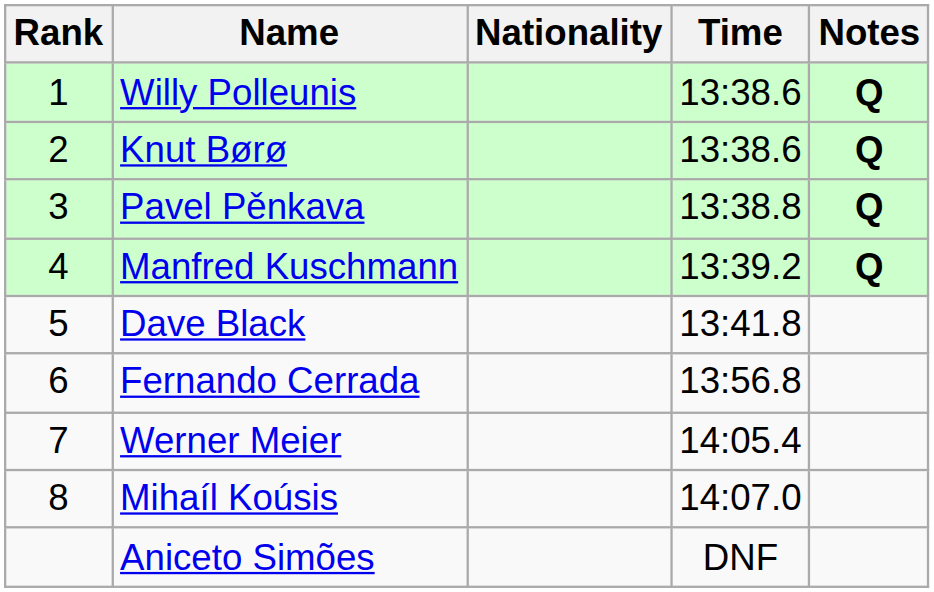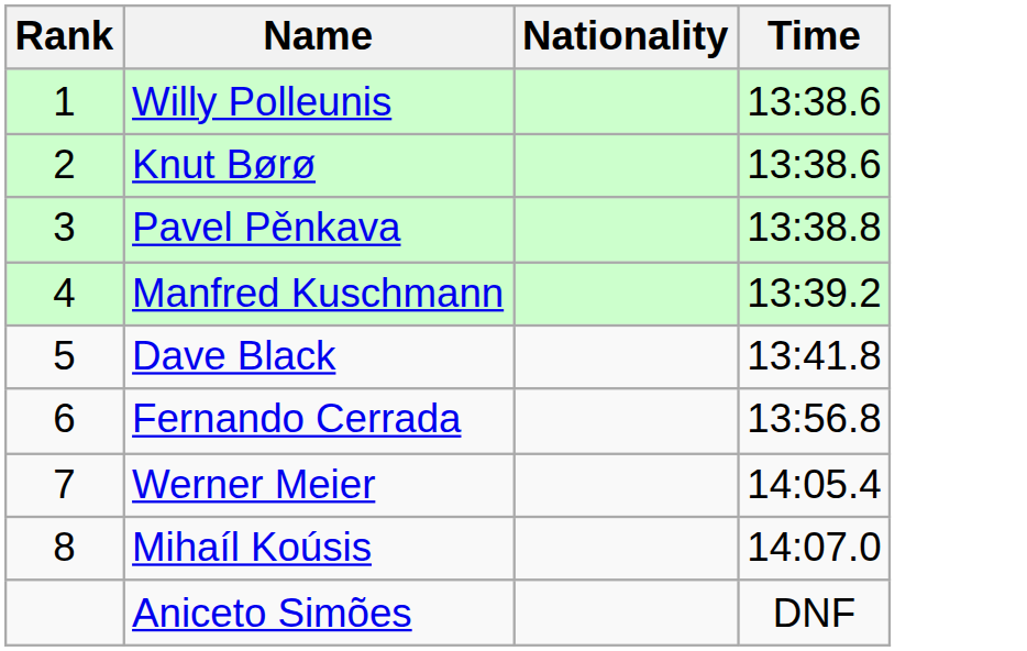- column: Notes | Q | Q | Q | Q
